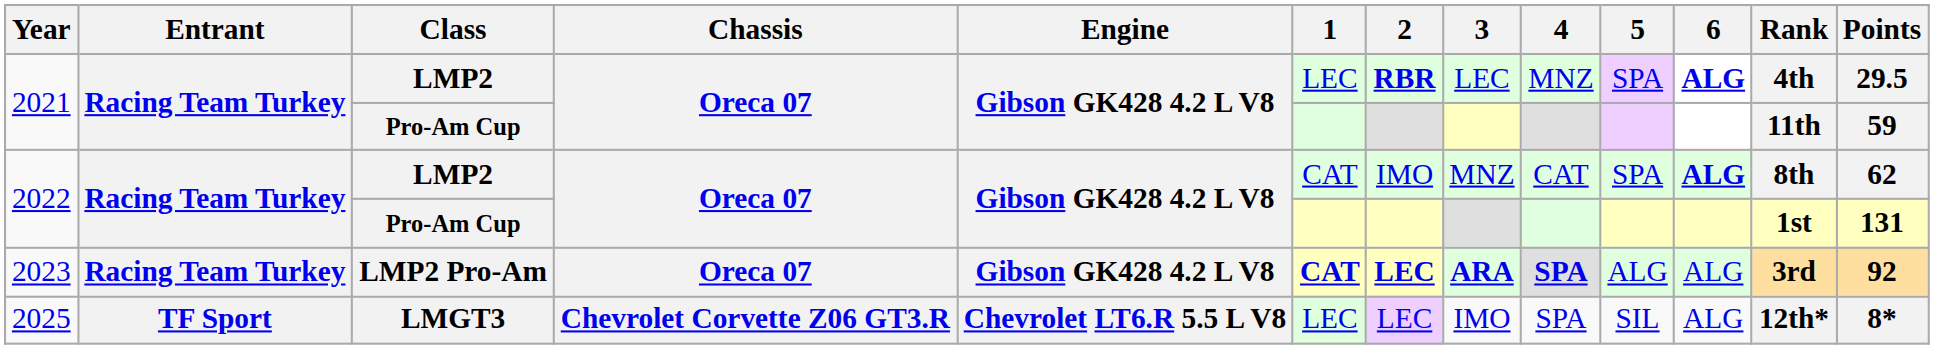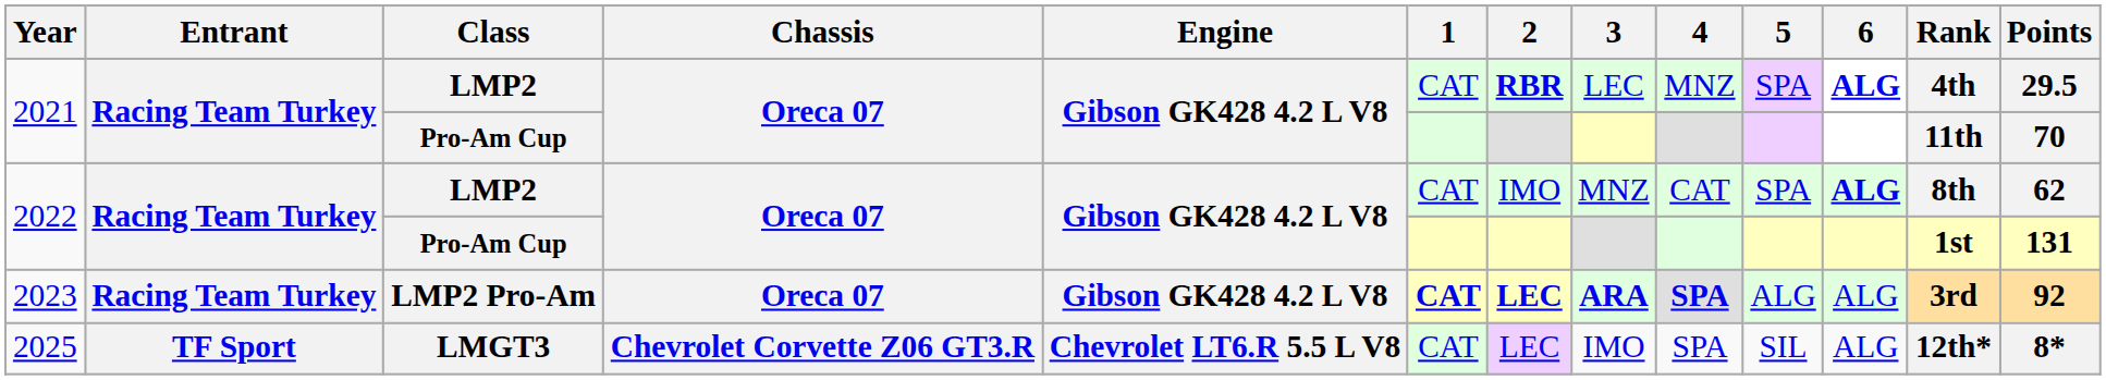2021 / LMP2 | 1: LEC -> CAT
2021 / Pro-Am Cup | Points: 59 -> 70
2025 | 1: LEC -> CAT
